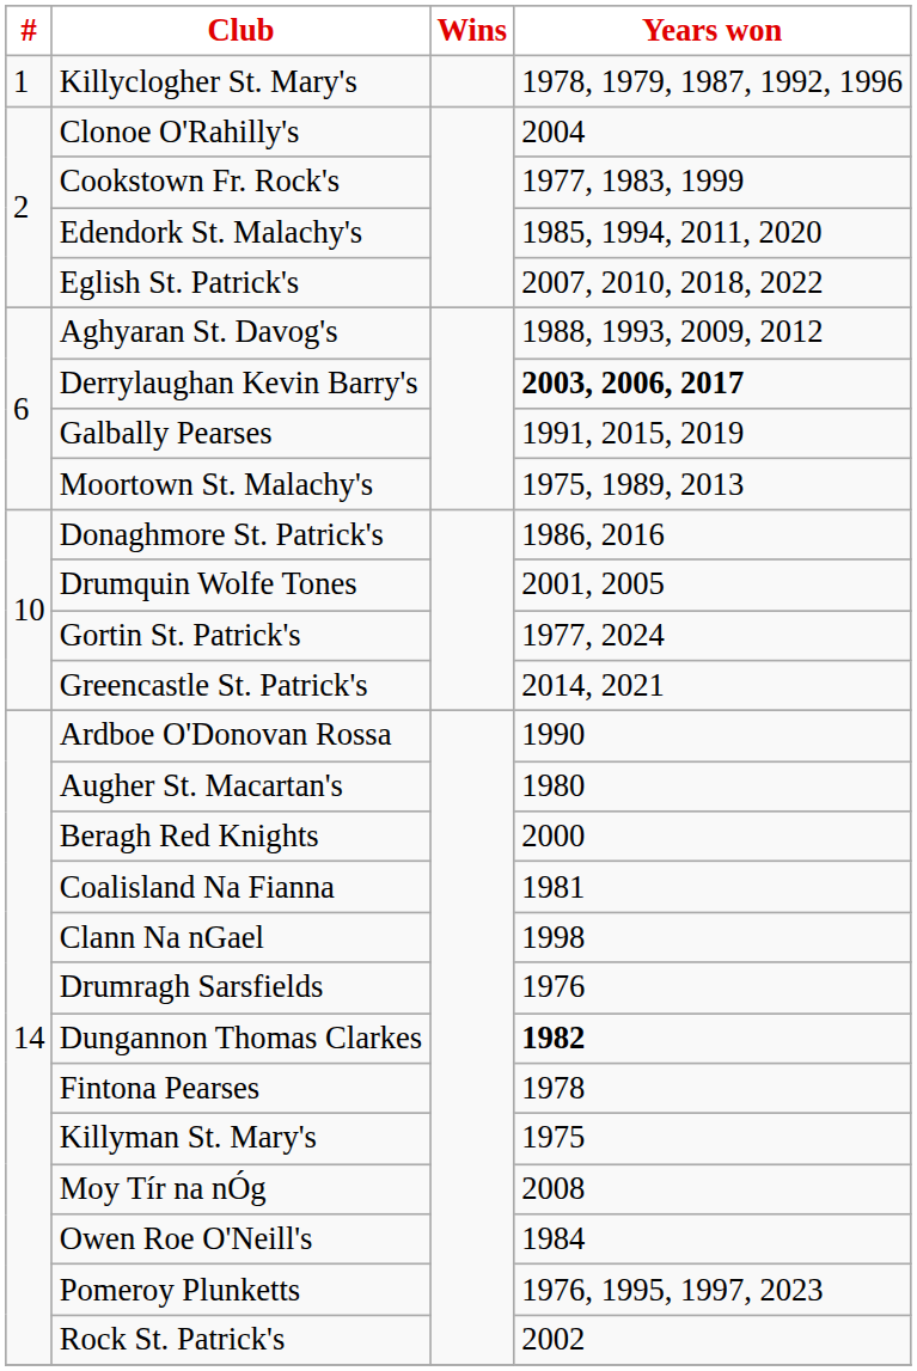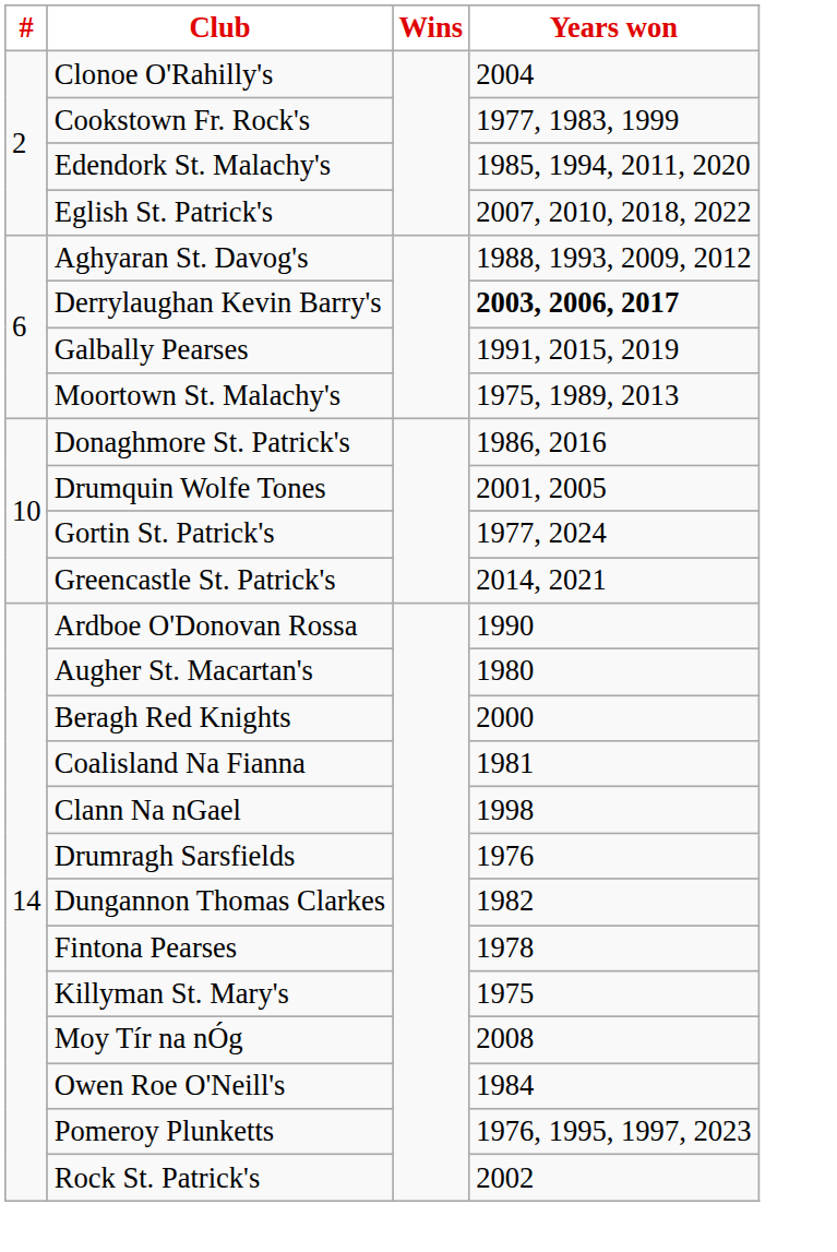- row: 1 | Killyclogher St. Mary's | 1978, 1979, 1987, 1992, 1996
Dungannon Thomas Clarkes | Years won: bold -> normal
